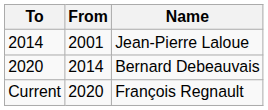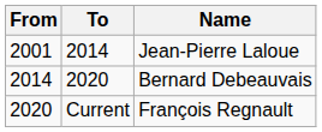columns swapped: From <-> To
